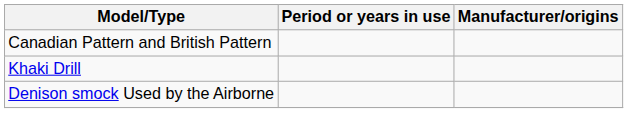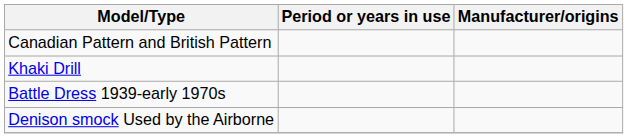+ row: Battle Dress 1939-early 1970s
